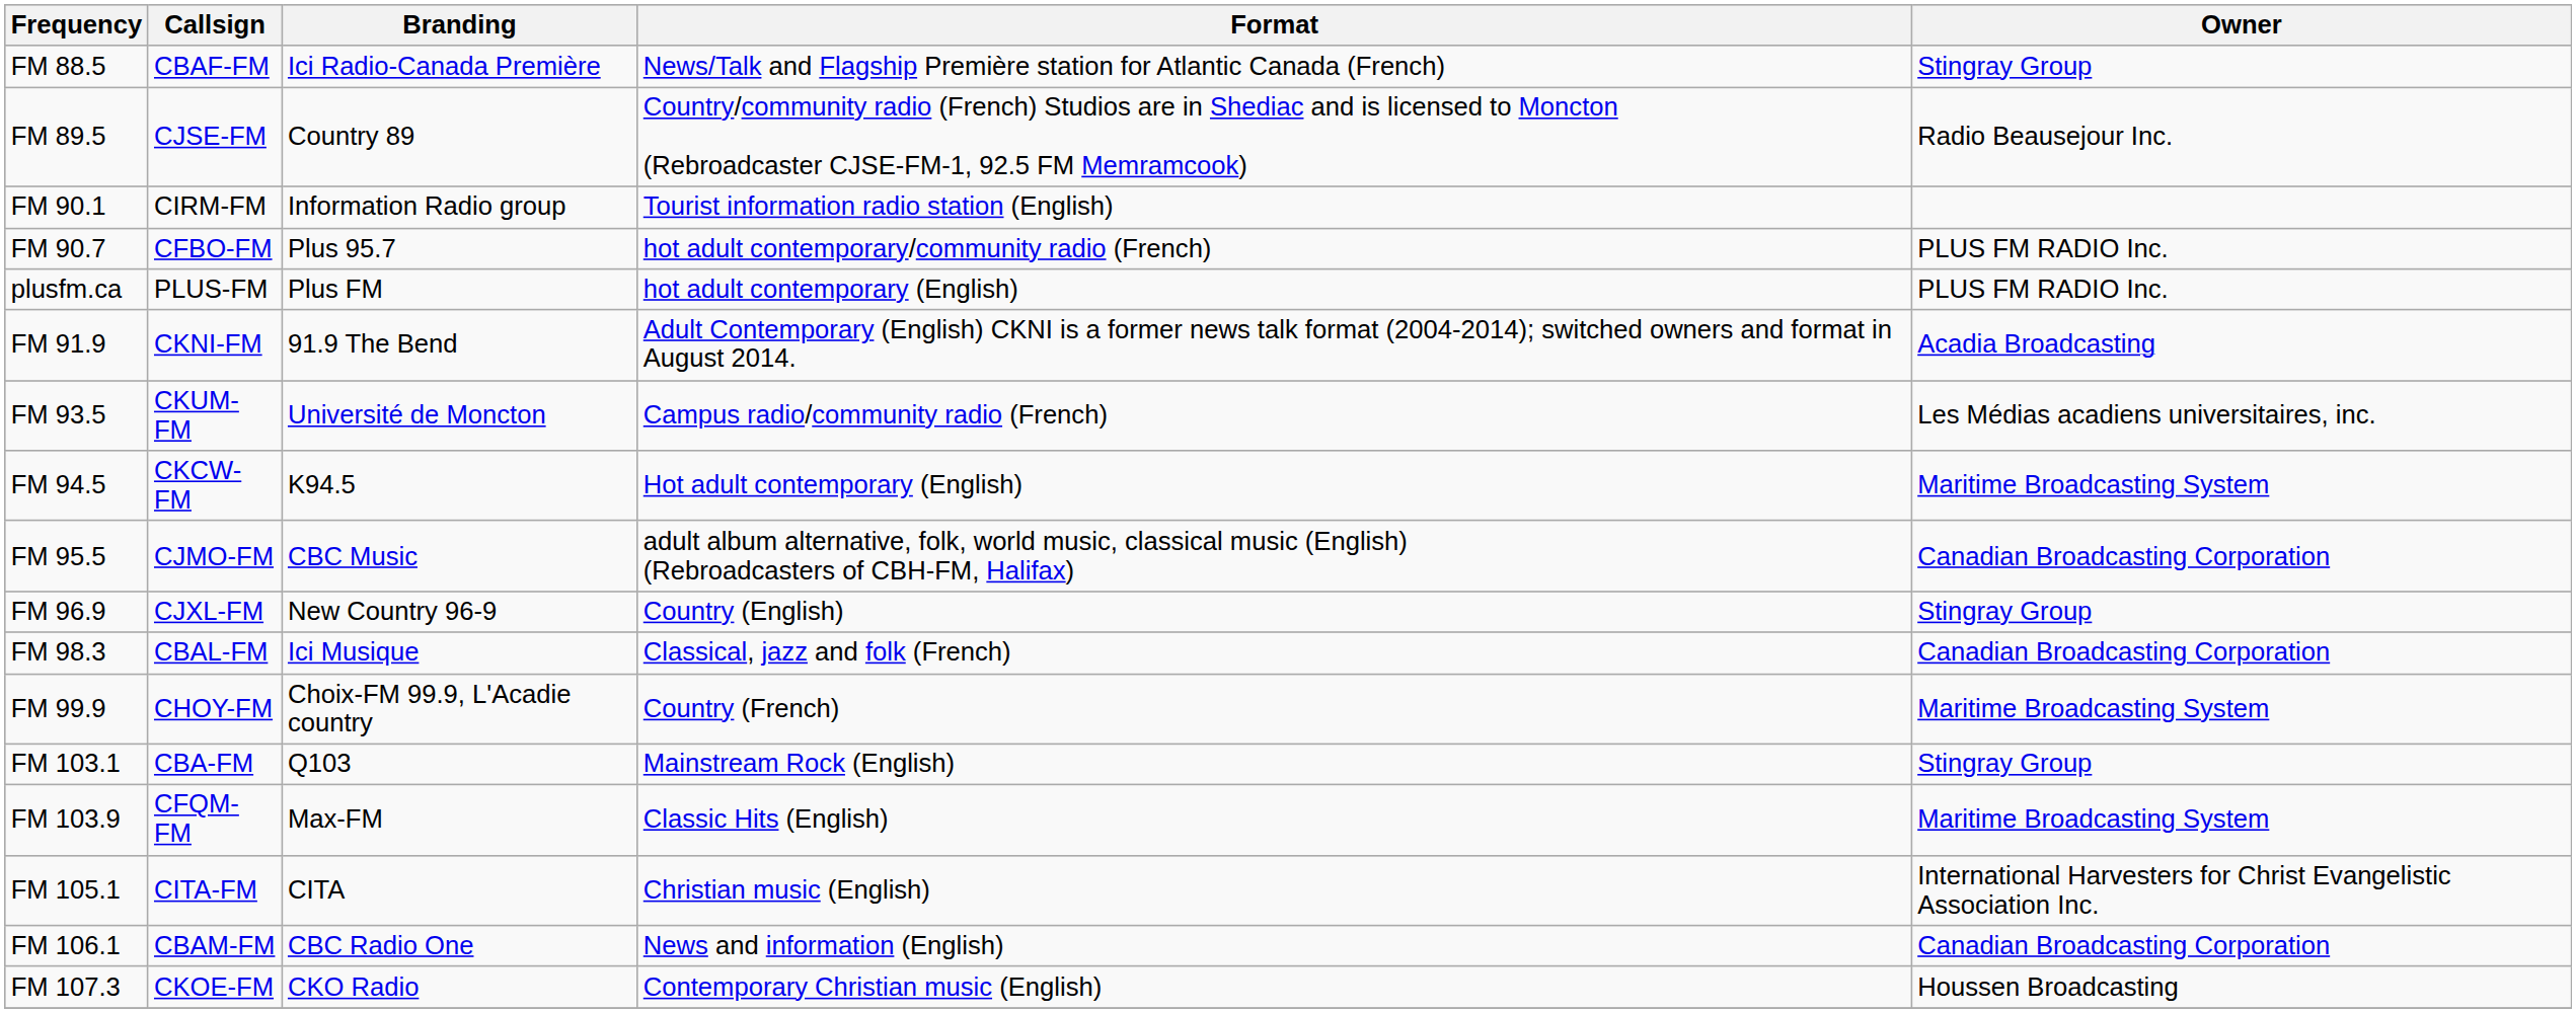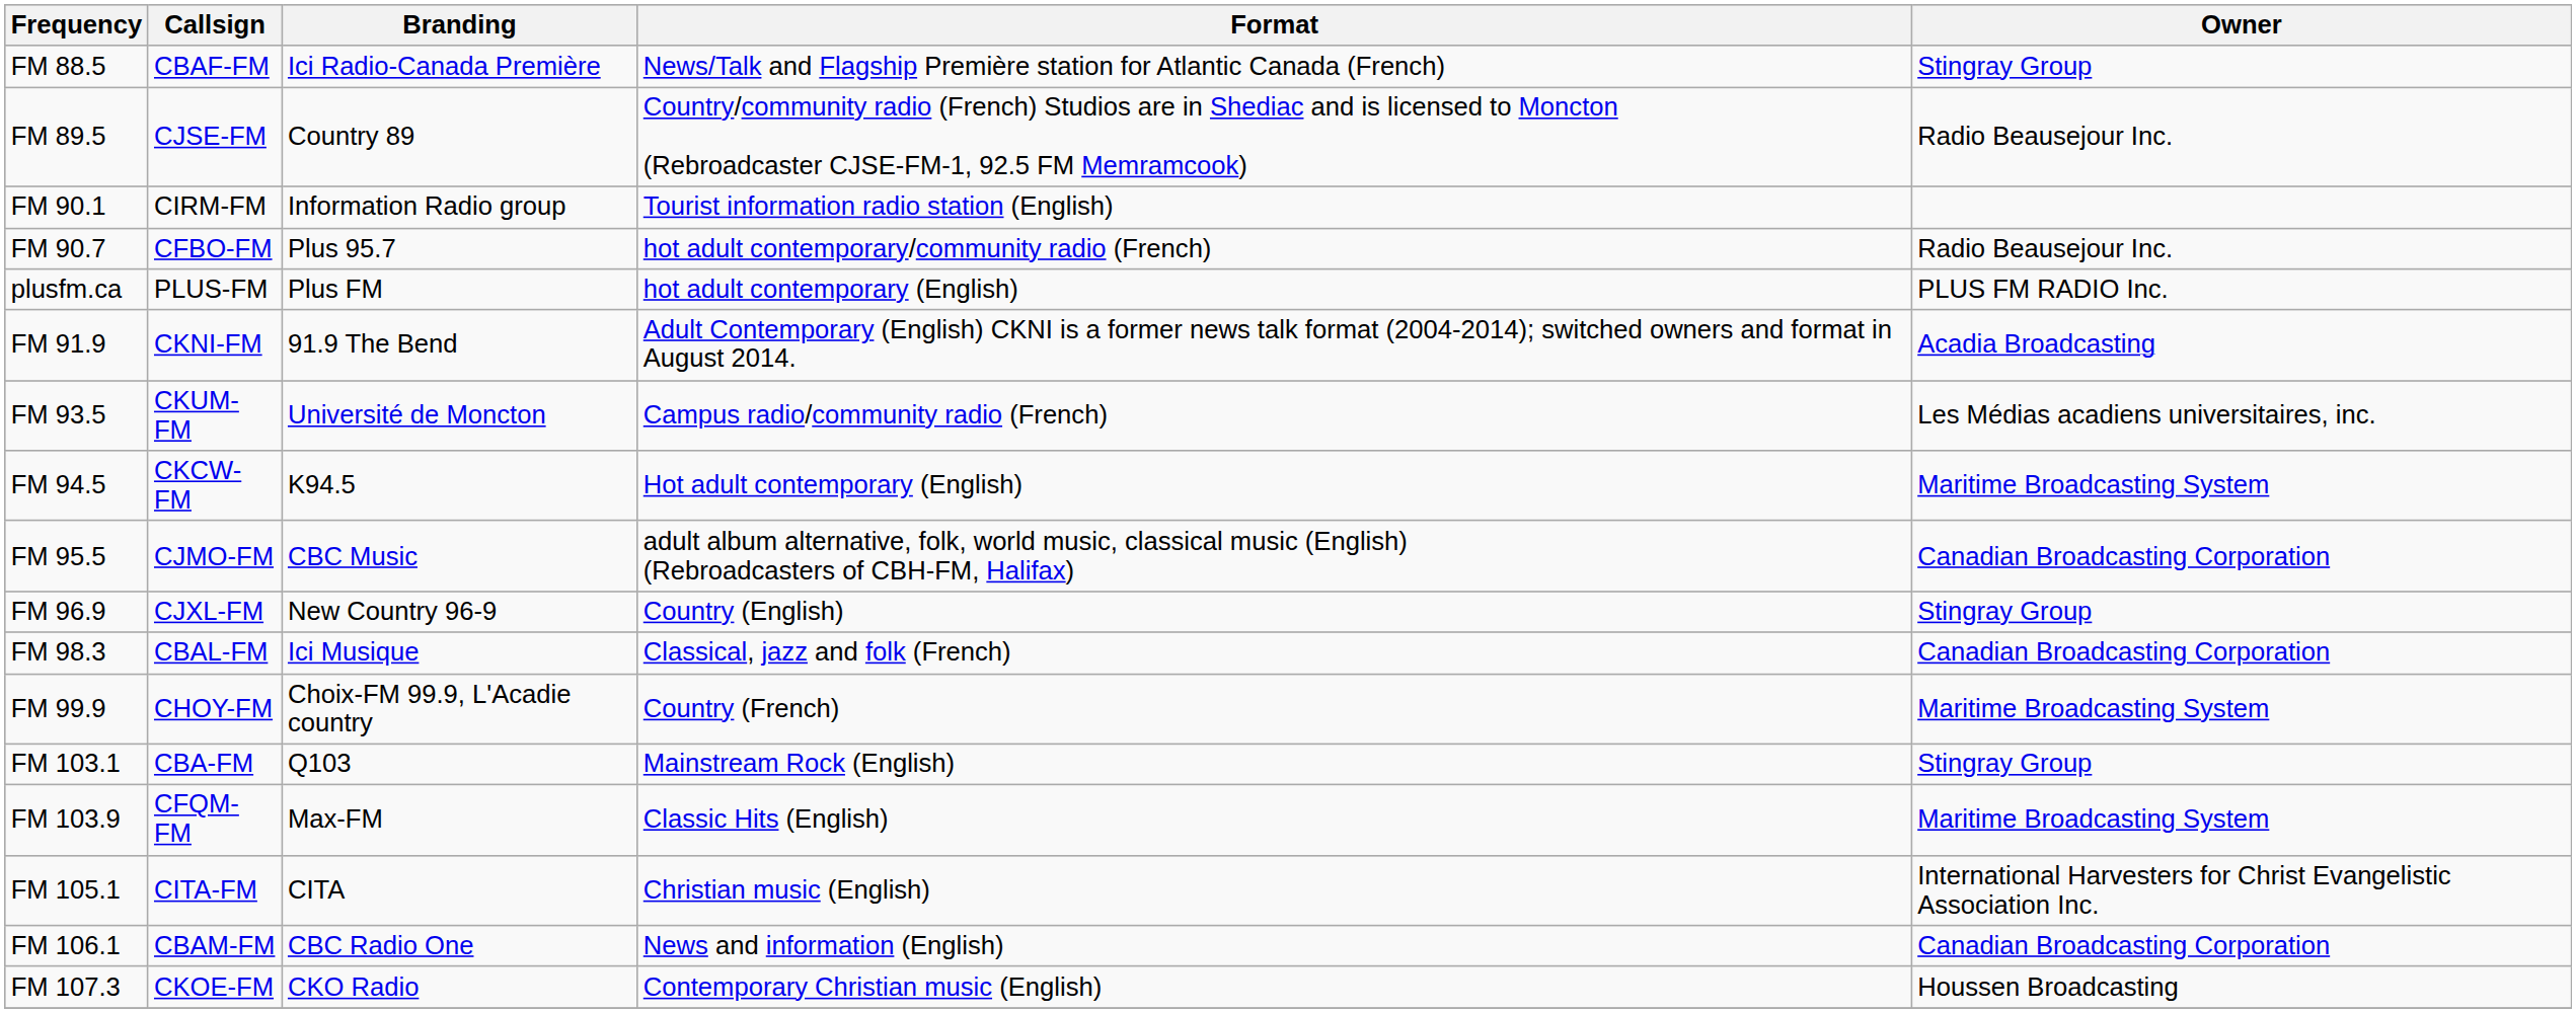FM 90.7 | Owner: PLUS FM RADIO Inc. -> Radio Beausejour Inc.
